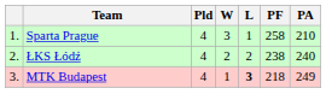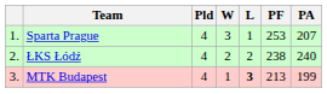Sparta Prague | PF: 258 -> 253
Sparta Prague | PA: 210 -> 207
MTK Budapest | PF: 218 -> 213
MTK Budapest | PA: 249 -> 199
